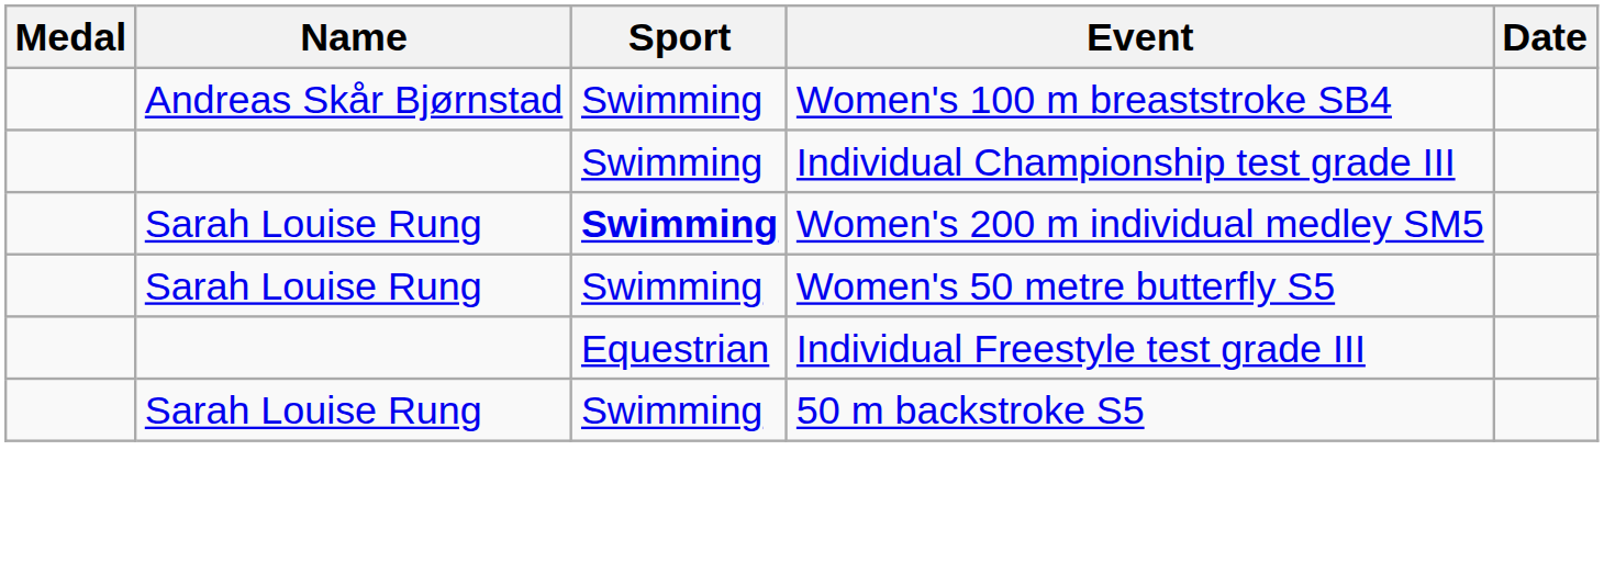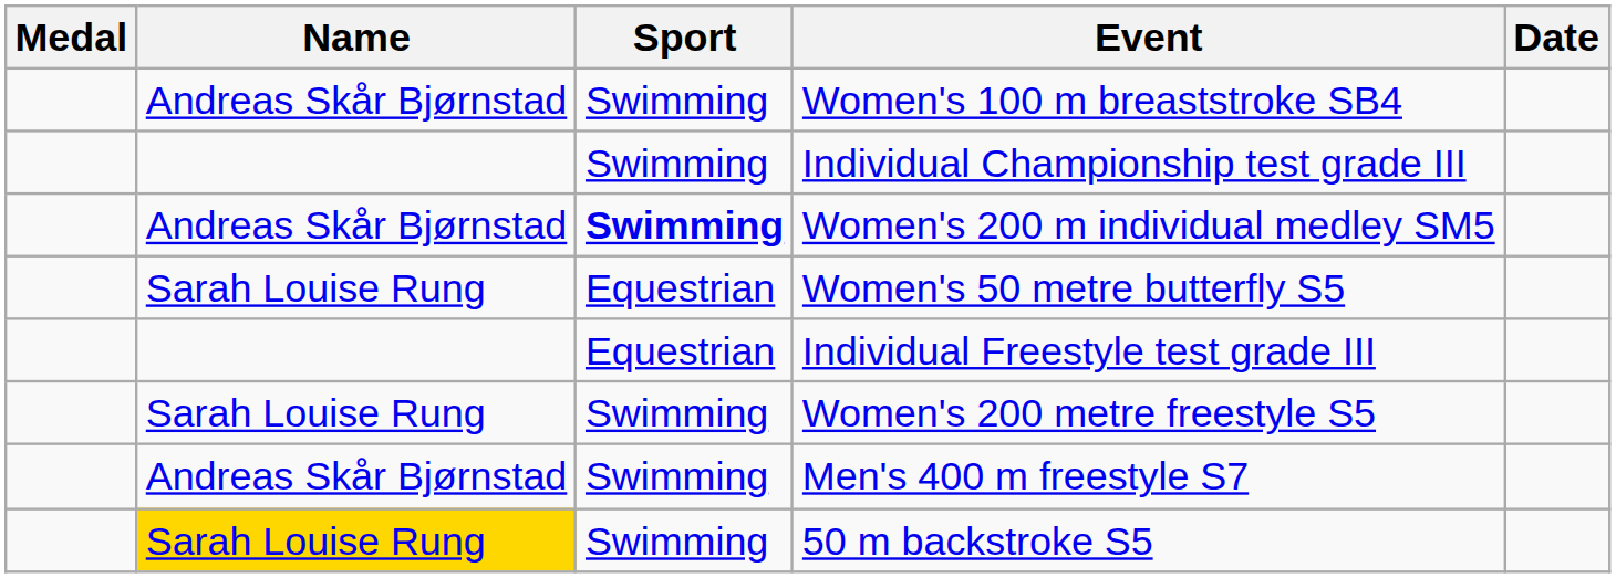Women's 200 m individual medley SM5 | Name: Sarah Louise Rung -> Andreas Skår Bjørnstad
Women's 50 metre butterfly S5 | Sport: Swimming -> Equestrian
+ row: Sarah Louise Rung | Swimming | Women's 200 metre freestyle S5
+ row: Andreas Skår Bjørnstad | Swimming | Men's 400 m freestyle S7
50 m backstroke S5 | Name: no background -> gold background
